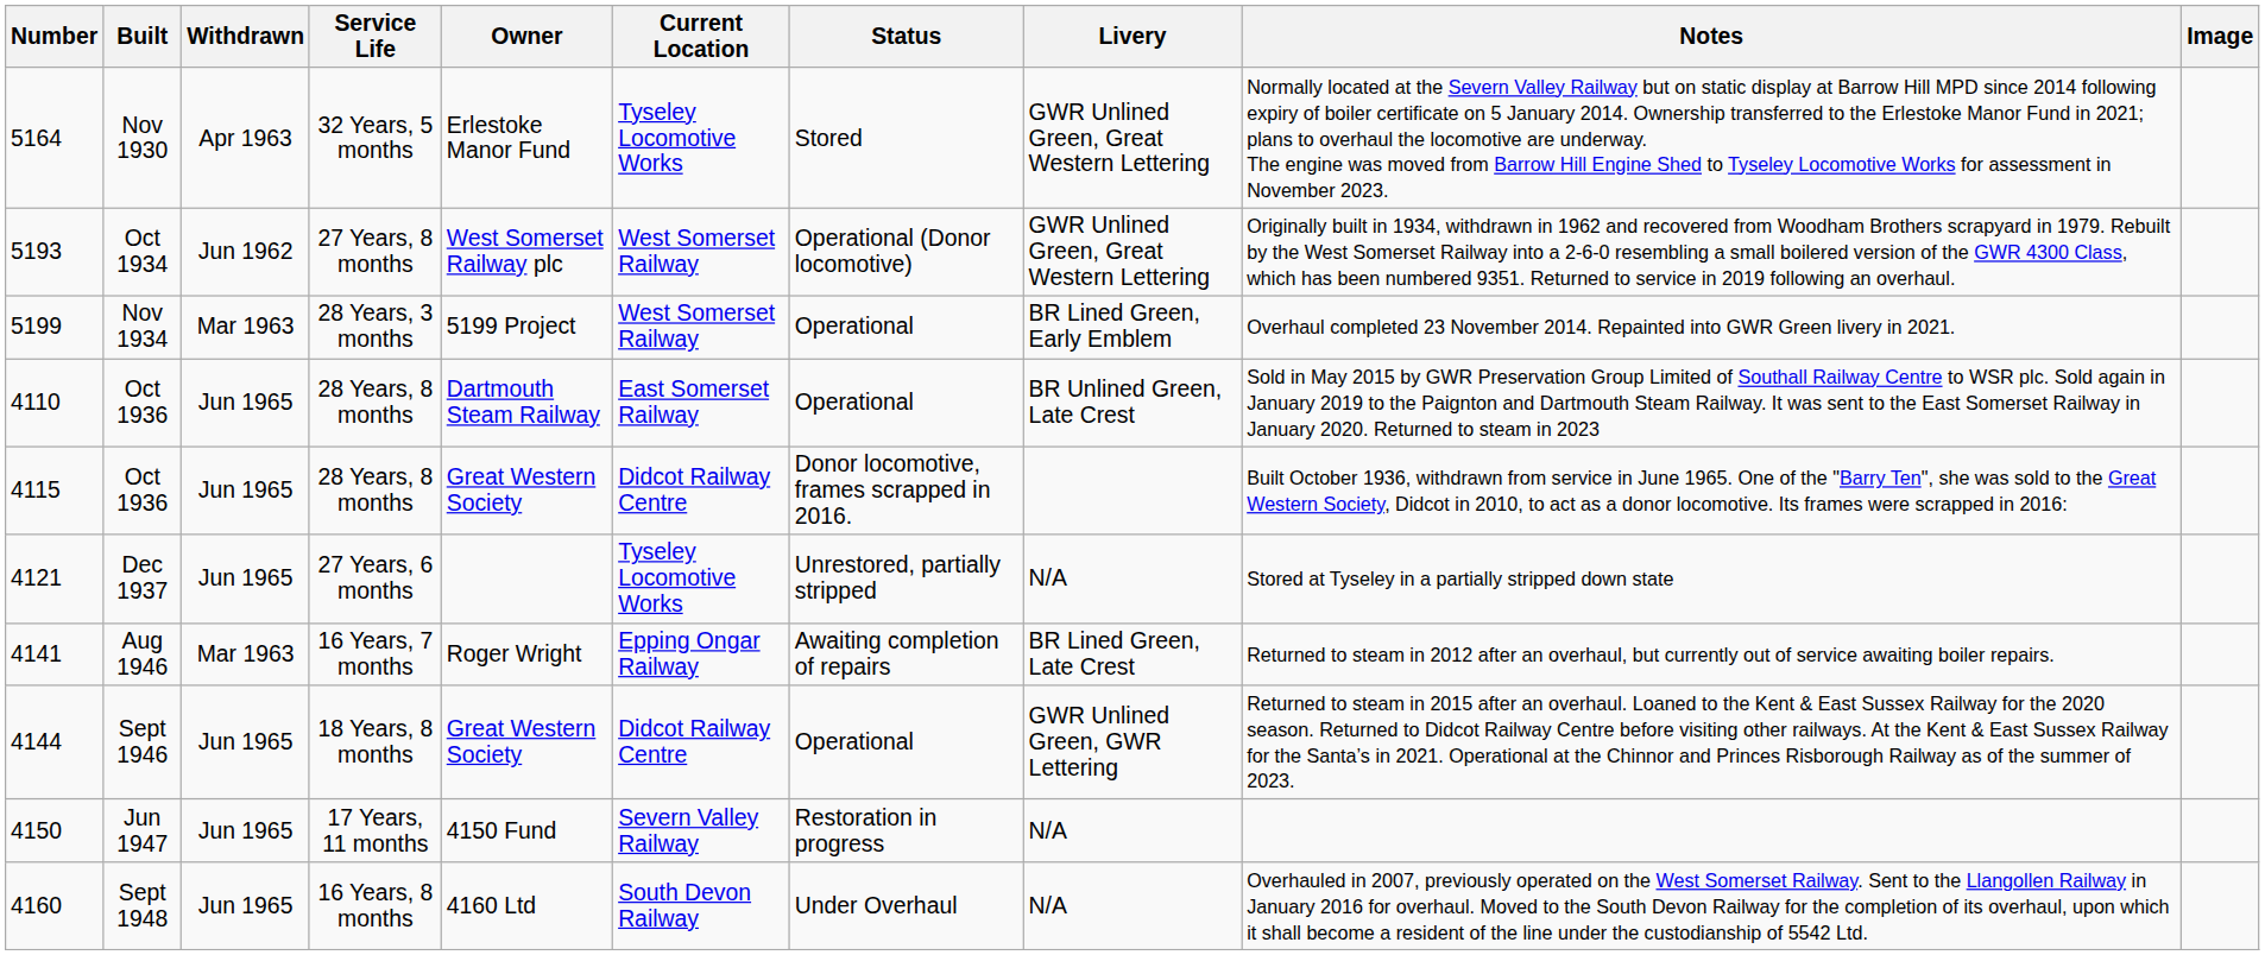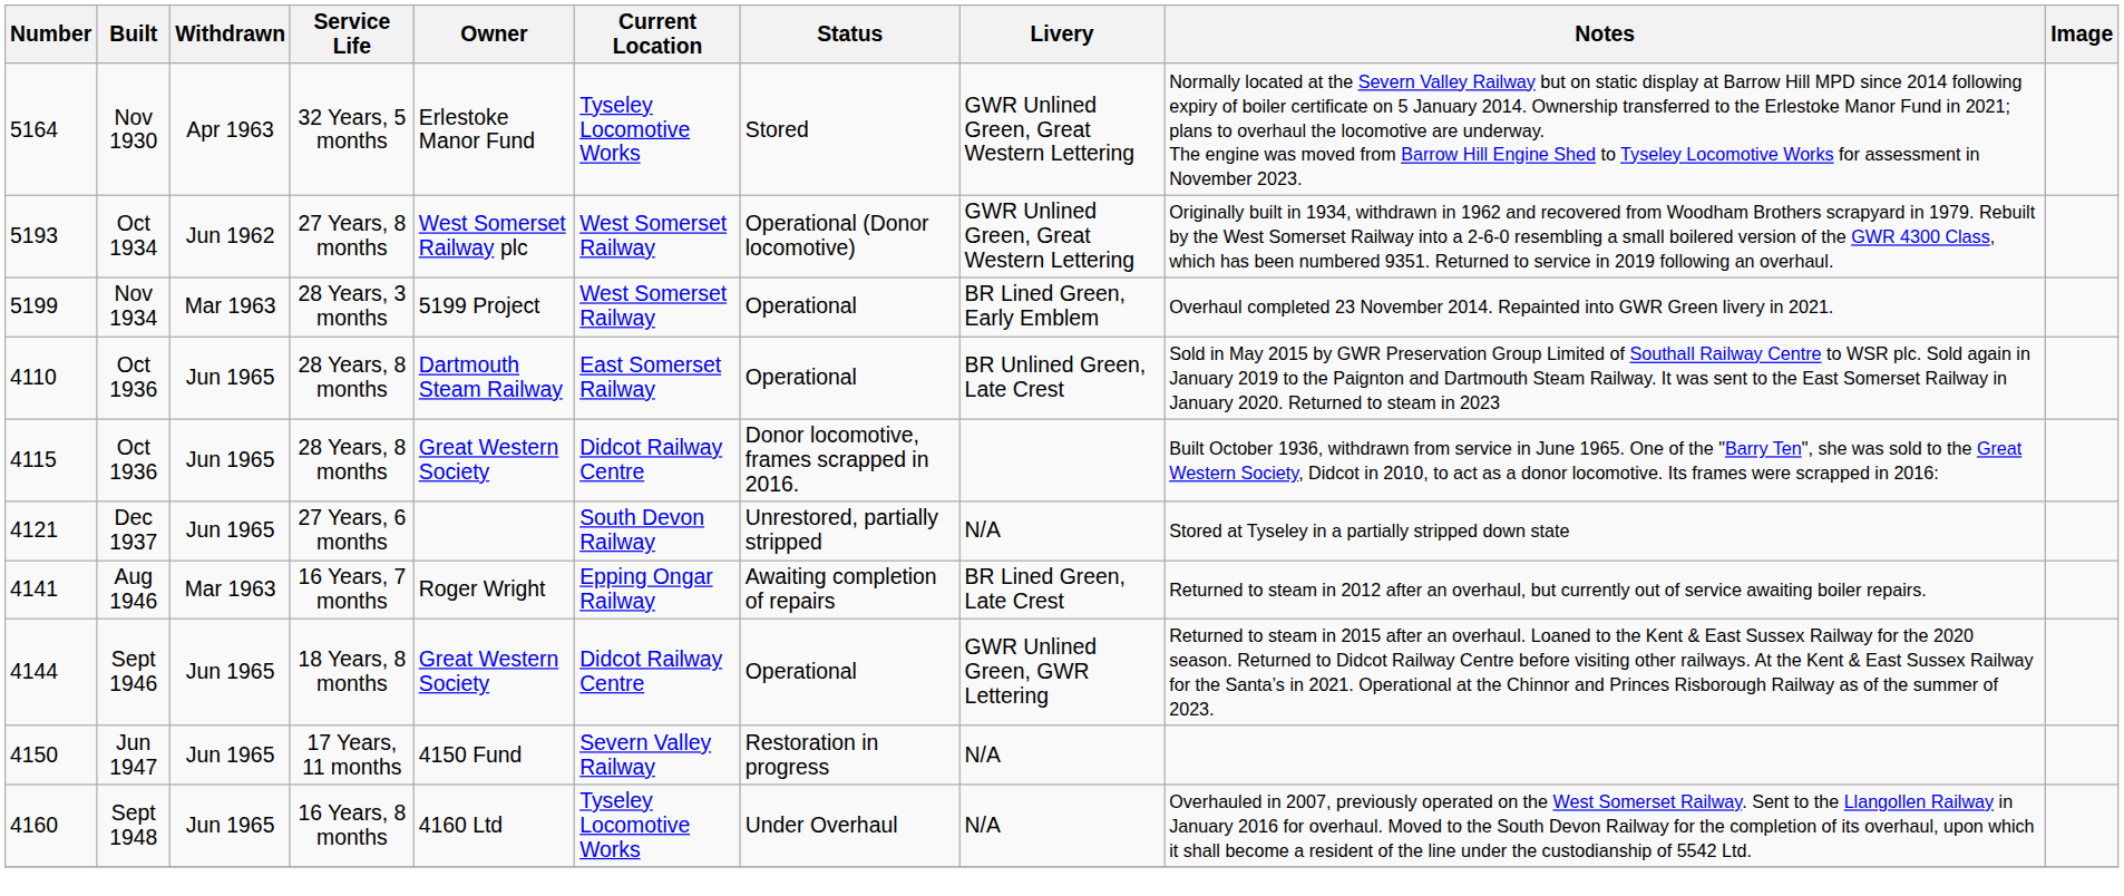Dec 1937 | Current Location: Tyseley Locomotive Works -> South Devon Railway
Sept 1948 | Current Location: South Devon Railway -> Tyseley Locomotive Works
